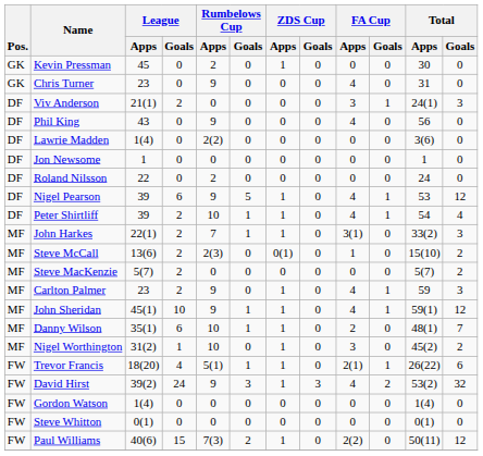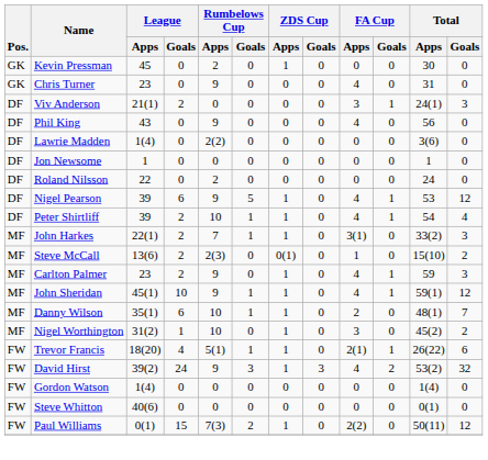- row: MF | Steve MacKenzie | 5(7) | 2 | 0 | 0 | 0 | 0 | 0 | 0 | 5(7) | 2
Steve Whitton | League / Apps: 0(1) -> 40(6)
Paul Williams | League / Apps: 40(6) -> 0(1)
